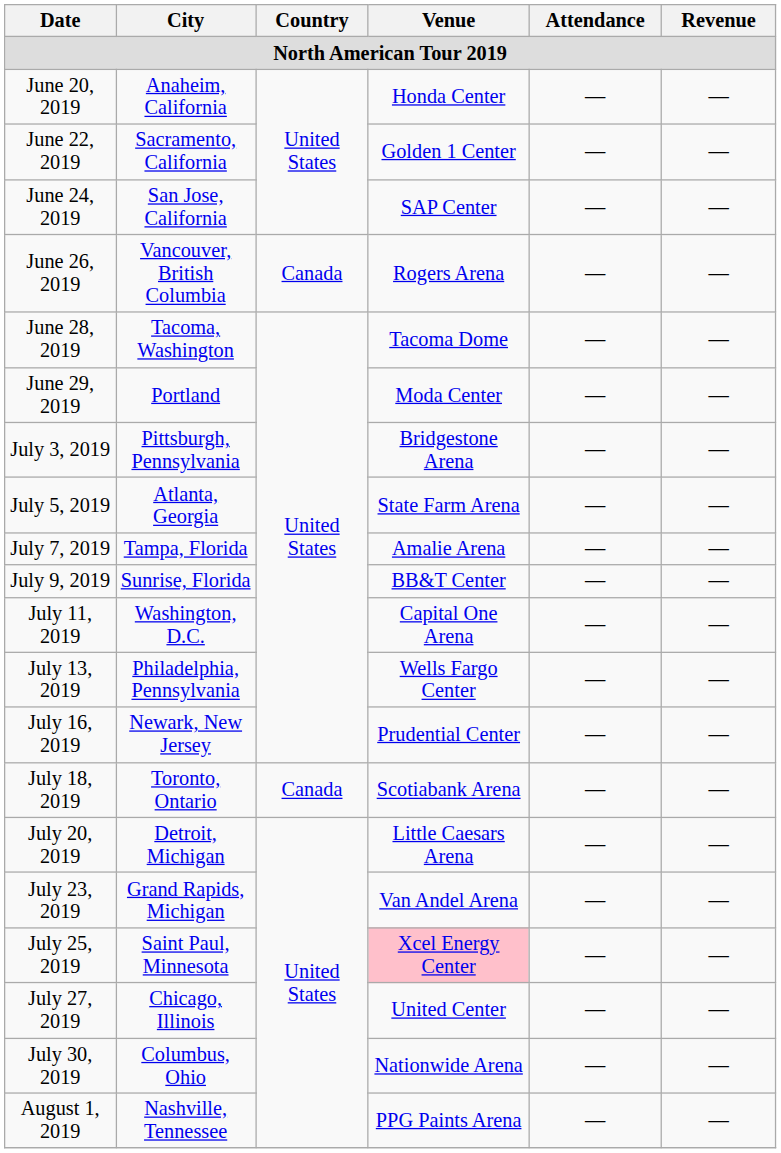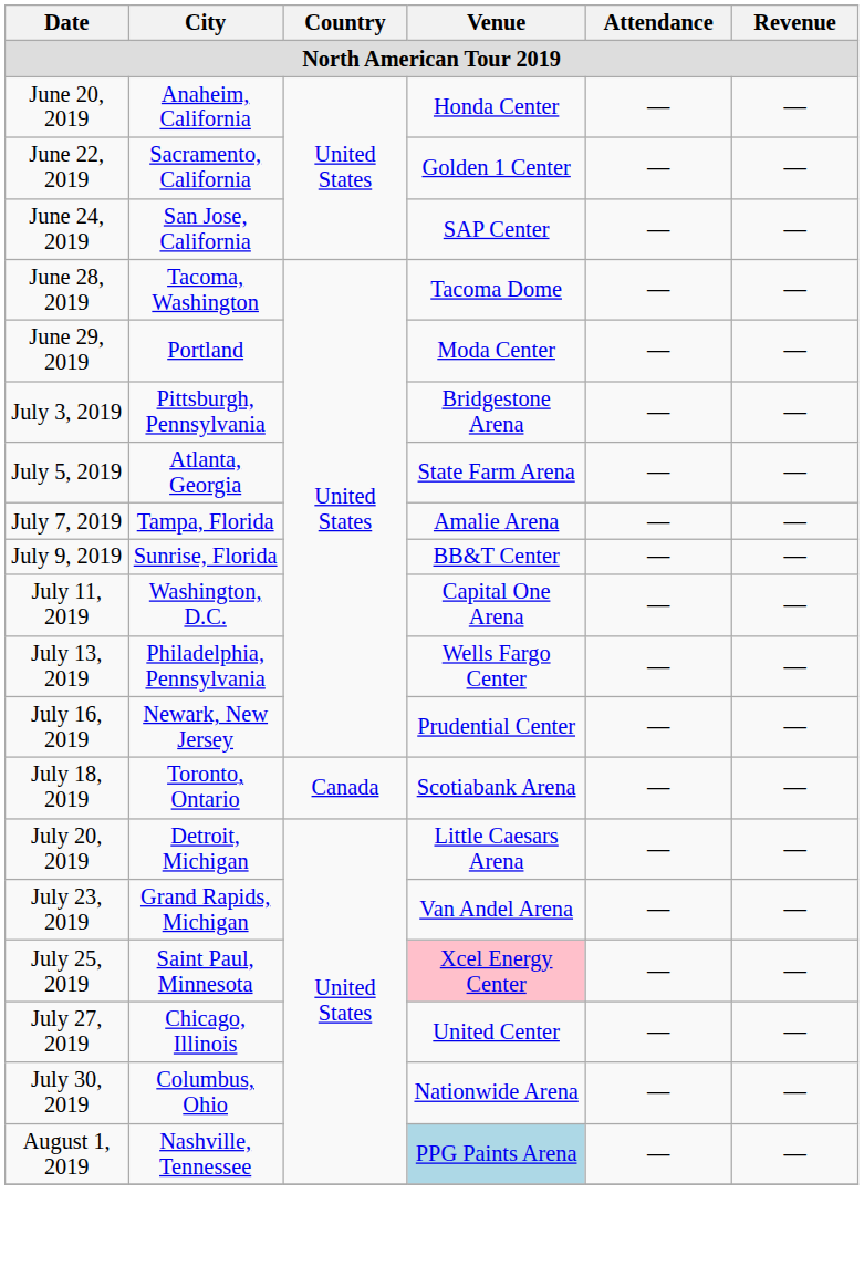- row: June 26, 2019 | Vancouver, British Columbia | Canada | Rogers Arena | — | —
August 1, 2019 | Venue: no background -> lightblue background
